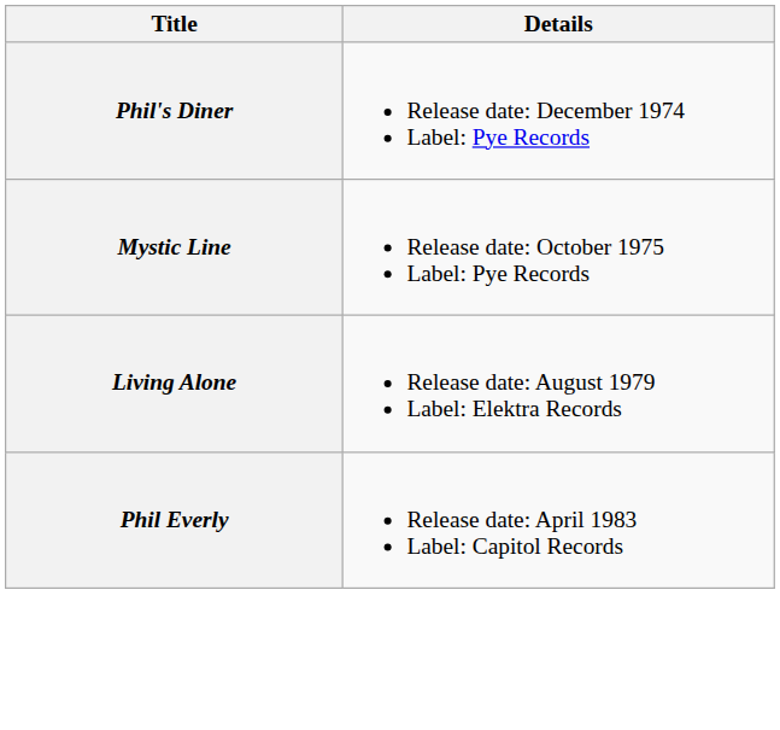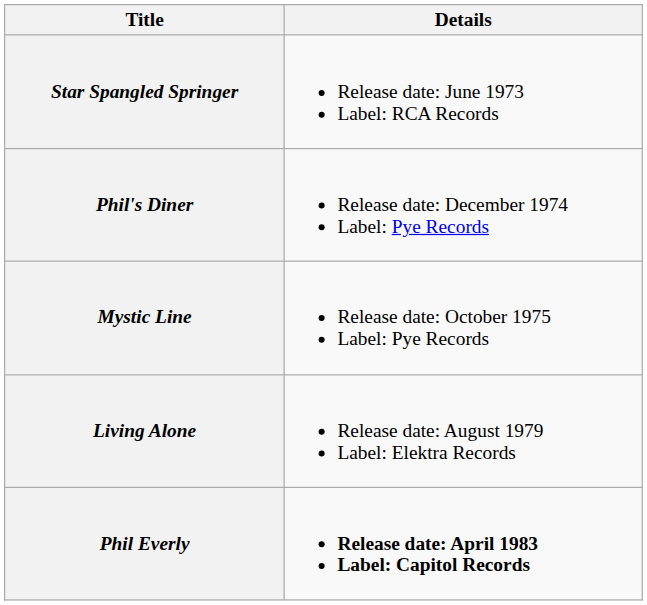+ row: Star Spangled Springer | Release date: June 1973 Label: RCA Records
Phil Everly | Details: normal -> bold
